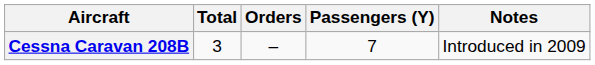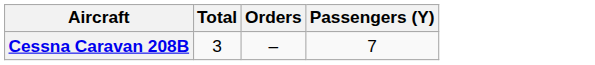- column: Notes | Introduced in 2009
